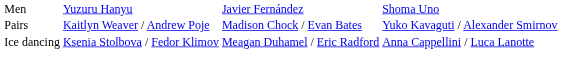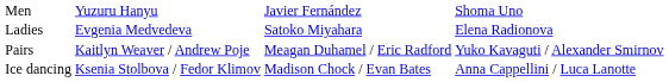+ row: Ladies | Evgenia Medvedeva | Satoko Miyahara | Elena Radionova
Pairs | column 3: Madison Chock / Evan Bates -> Meagan Duhamel / Eric Radford
Ice dancing | column 3: Meagan Duhamel / Eric Radford -> Madison Chock / Evan Bates
